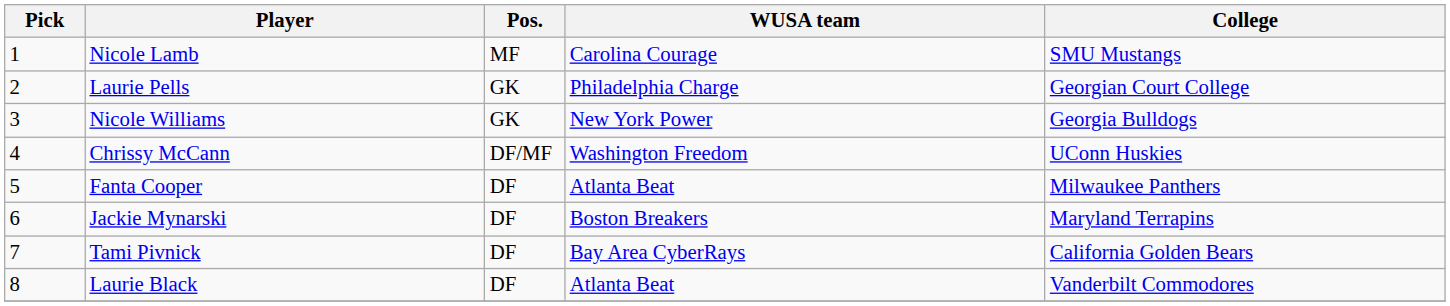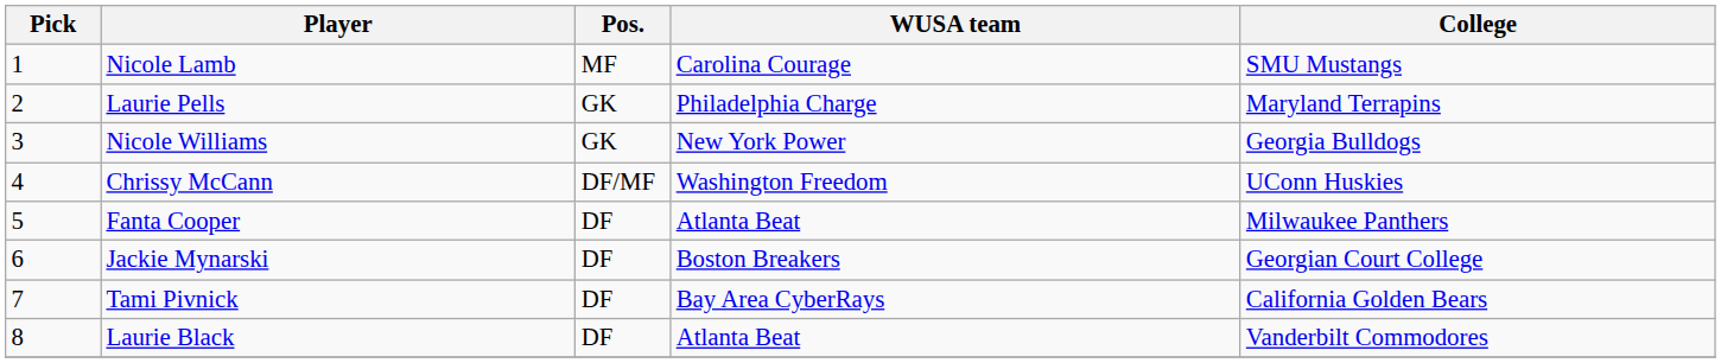Laurie Pells | College: Georgian Court College -> Maryland Terrapins
Jackie Mynarski | College: Maryland Terrapins -> Georgian Court College
